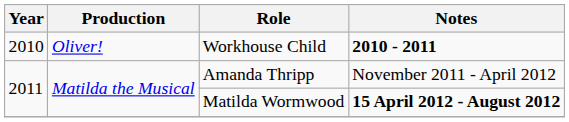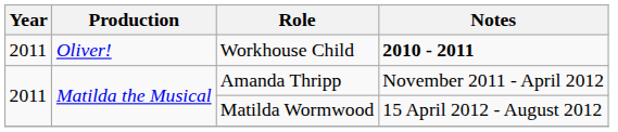Workhouse Child | Year: 2010 -> 2011
Matilda Wormwood | Notes: bold -> normal
